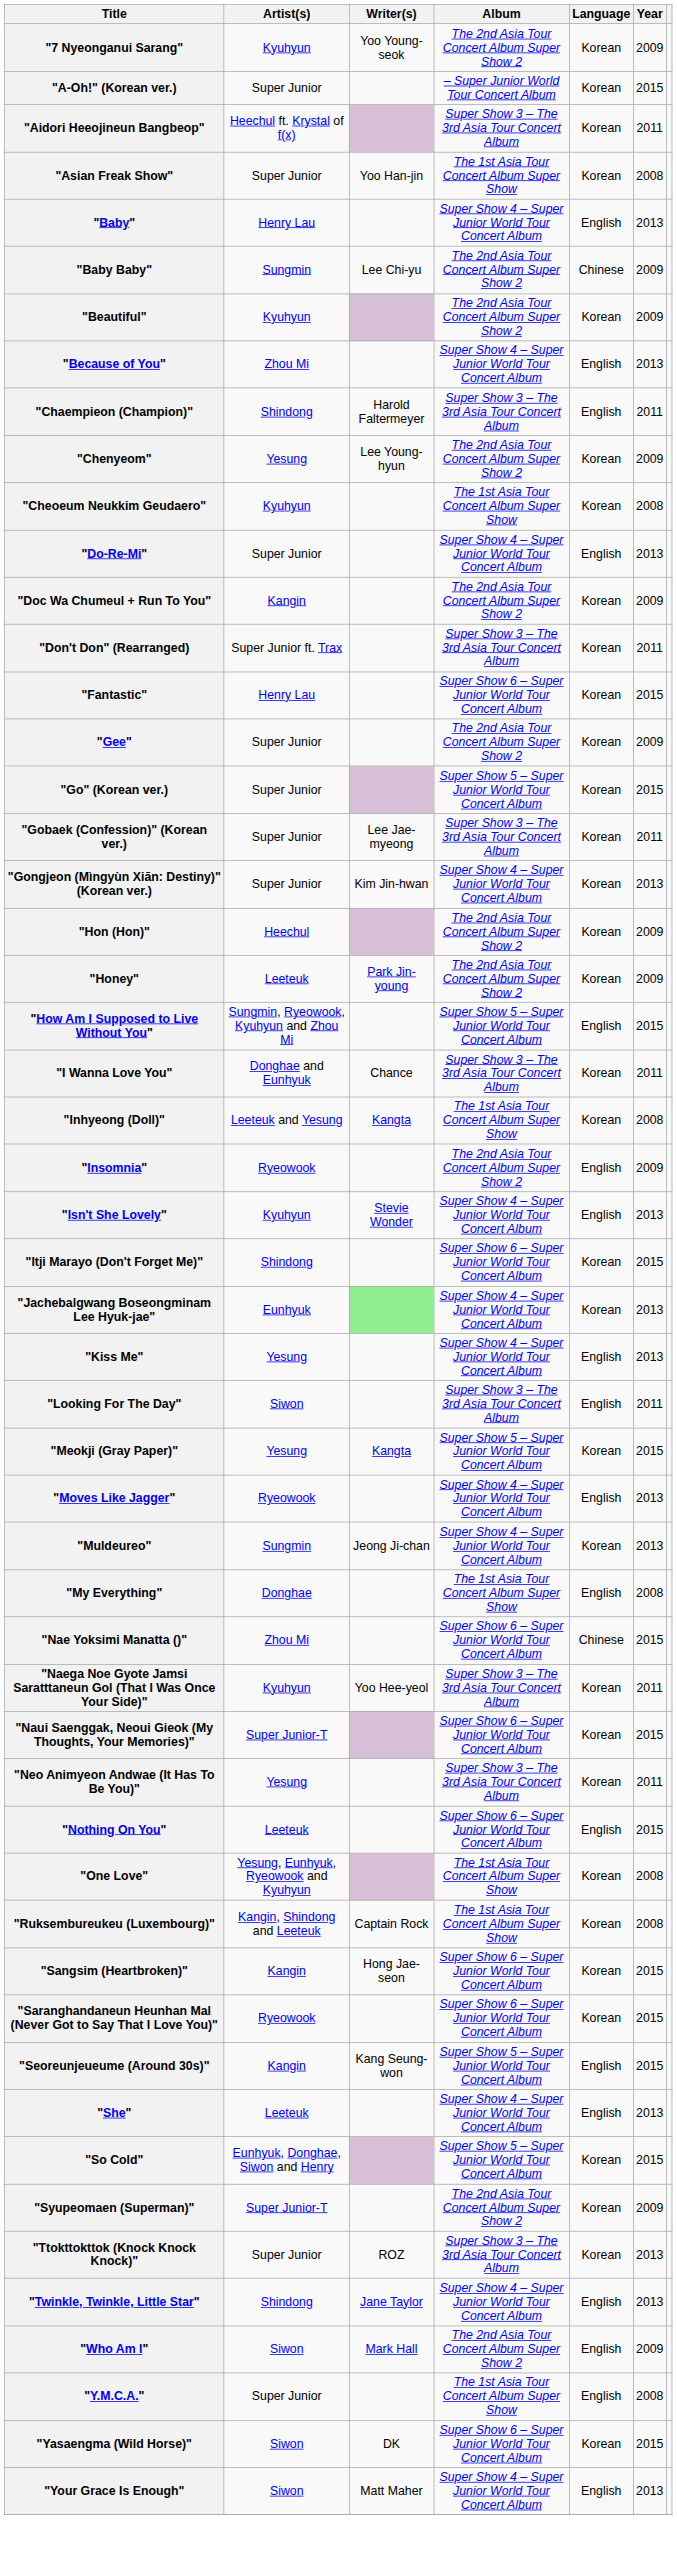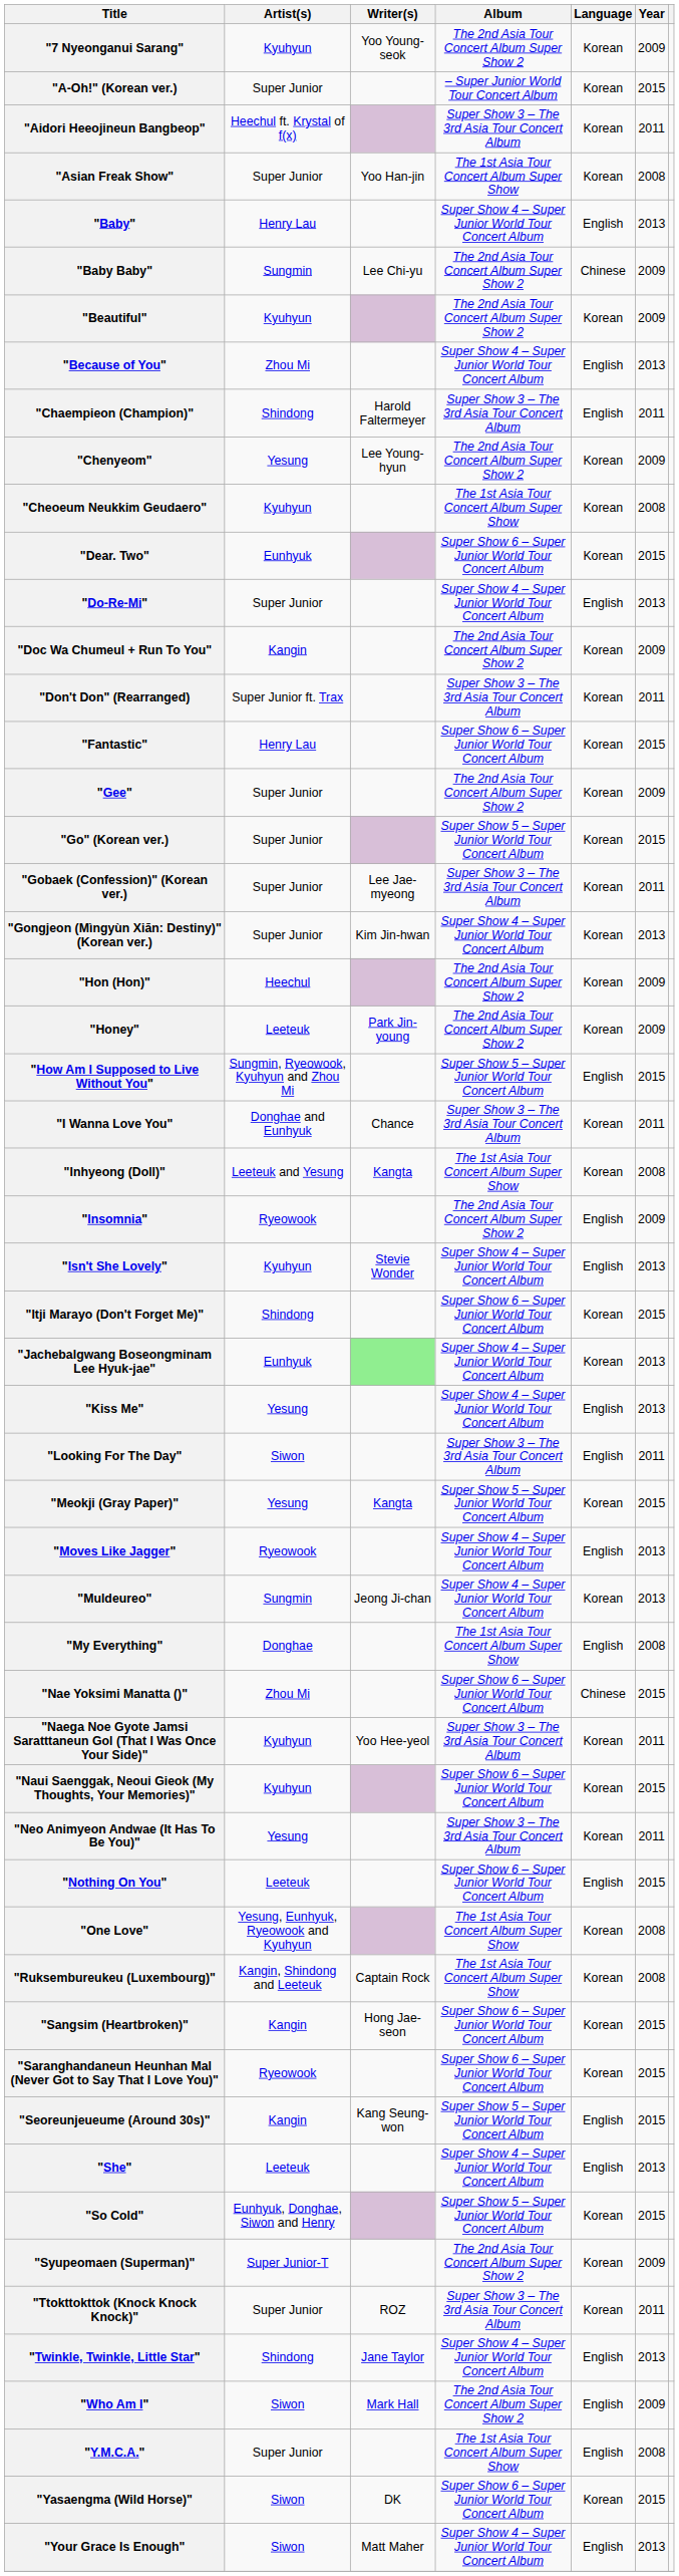+ row: "Dear. Two" | Eunhyuk | Super Show 6 – Super Junior World Tour Concert Album | Korean | 2015
"Naui Saenggak, Neoui Gieok (My Thoughts, Your Memories)" | Artist(s): Super Junior-T -> Kyuhyun
"Ttokttokttok (Knock Knock Knock)" | Year: 2013 -> 2011
